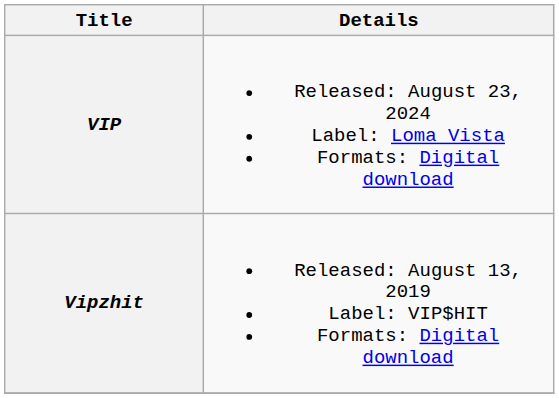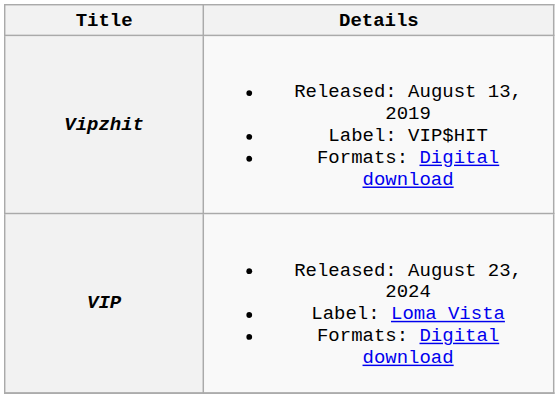rows swapped: Vipzhit <-> VIP
